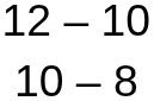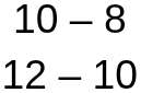rows swapped: 10 – 8 <-> 12 – 10
